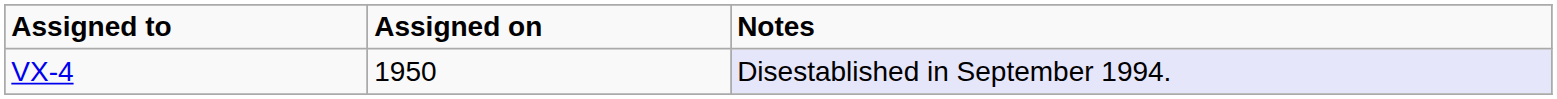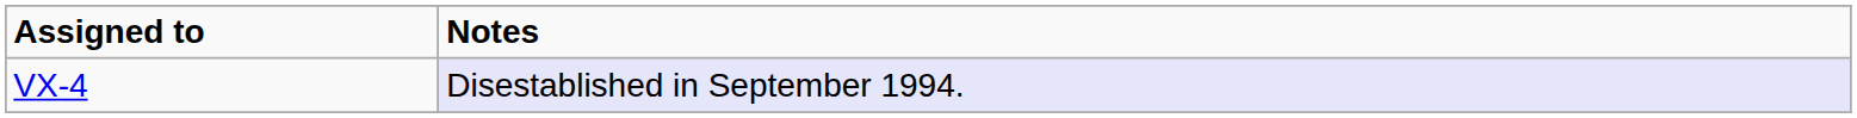- column: Assigned on | 1950
